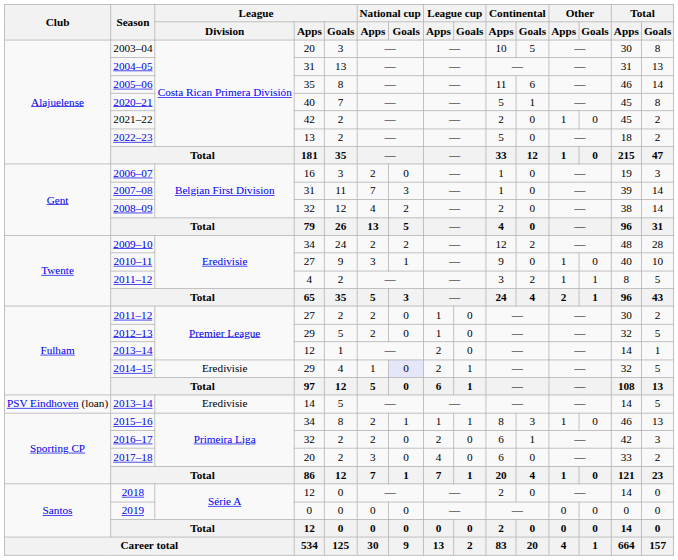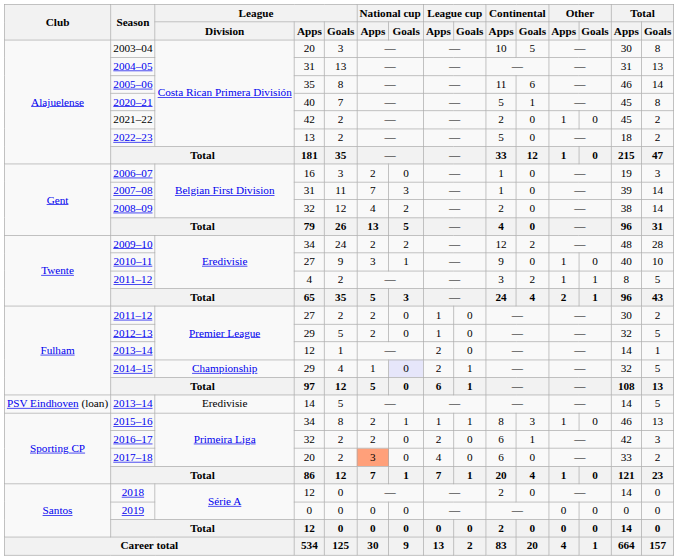2014–15 | League / Division: Eredivisie -> Championship
2017–18 | National cup / Apps: no background -> lightsalmon background
